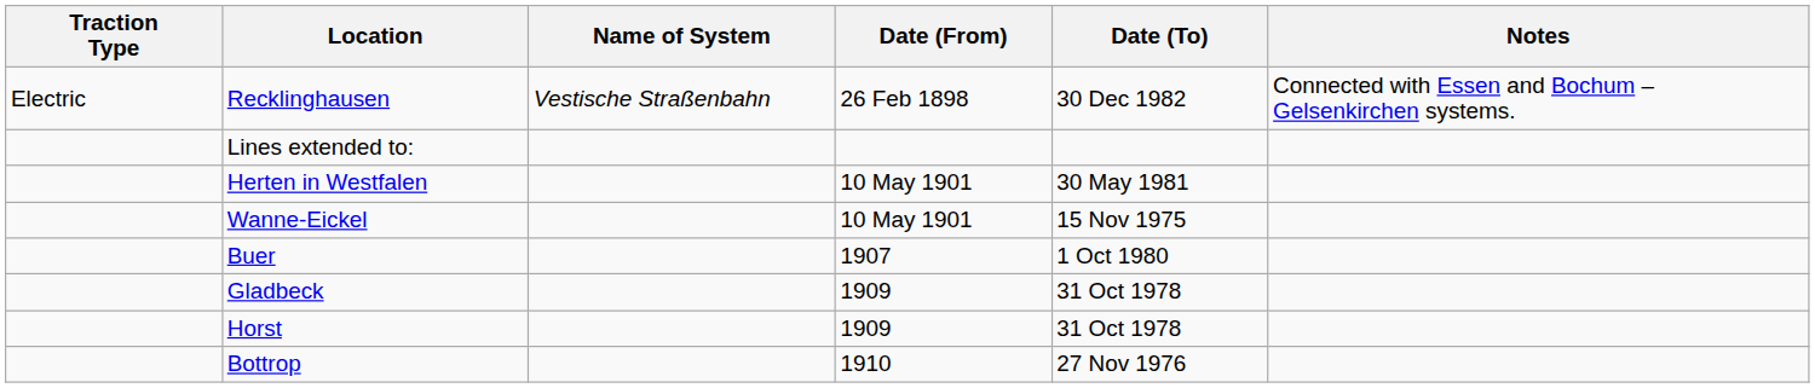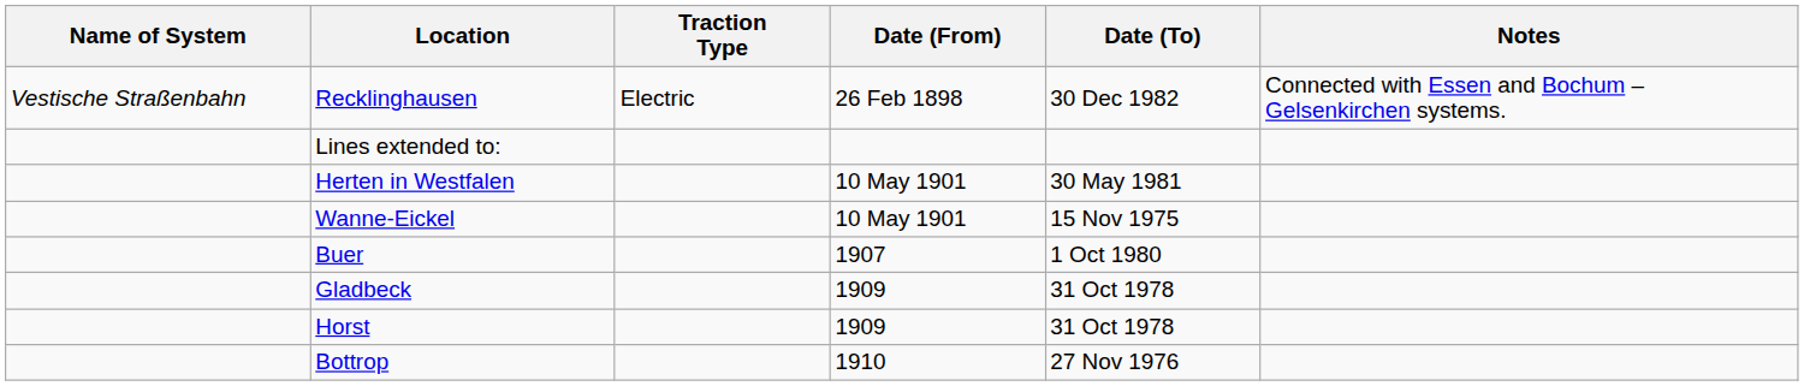columns swapped: Name of System <-> Traction Type
